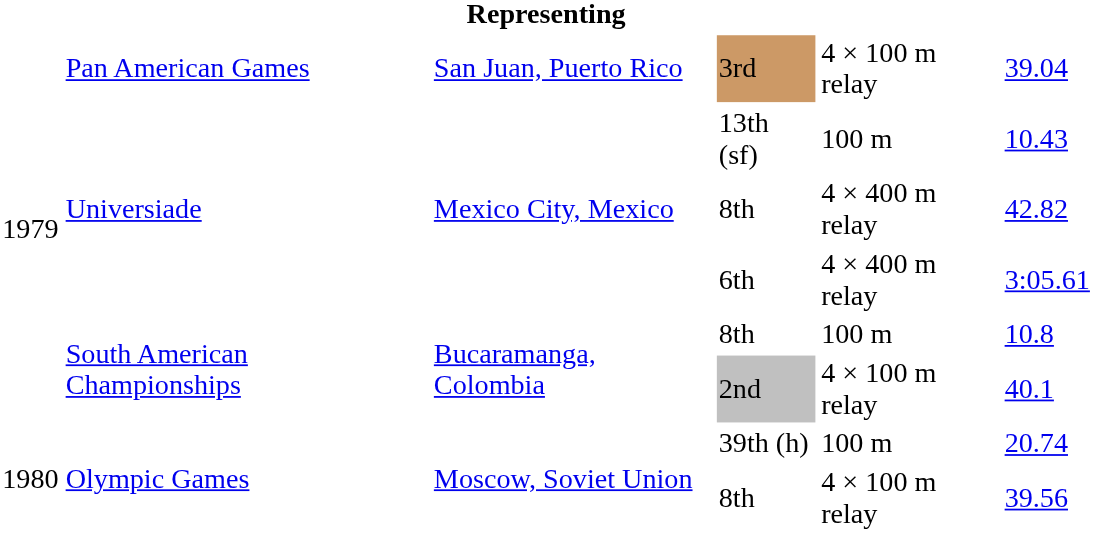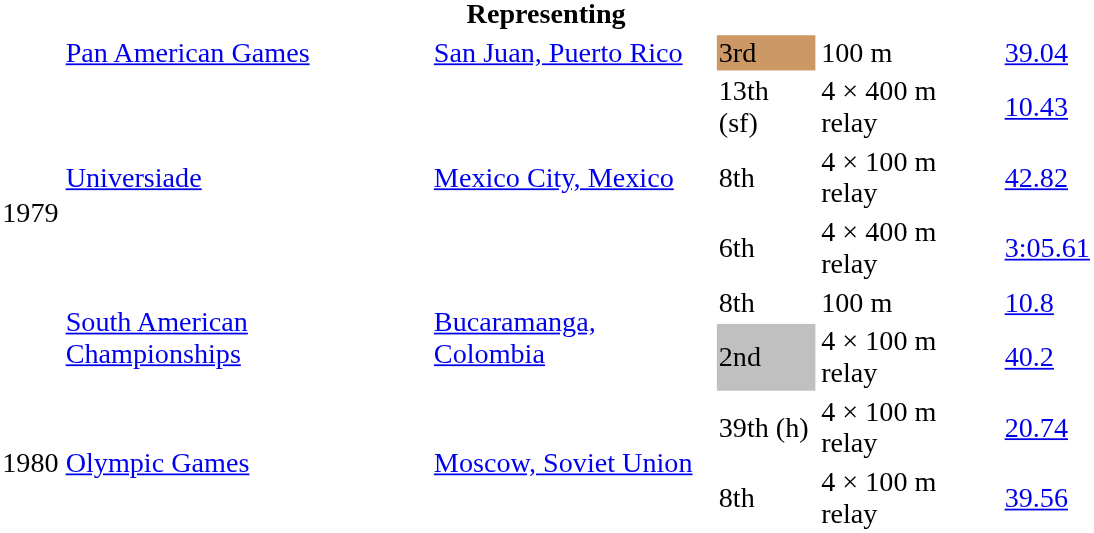3rd | column 5: 4 × 100 m relay -> 100 m
13th (sf) | column 5: 100 m -> 4 × 400 m relay
Universiade / 8th | column 5: 4 × 400 m relay -> 4 × 100 m relay
2nd | column 6: 40.1 -> 40.2
39th (h) | column 5: 100 m -> 4 × 100 m relay
